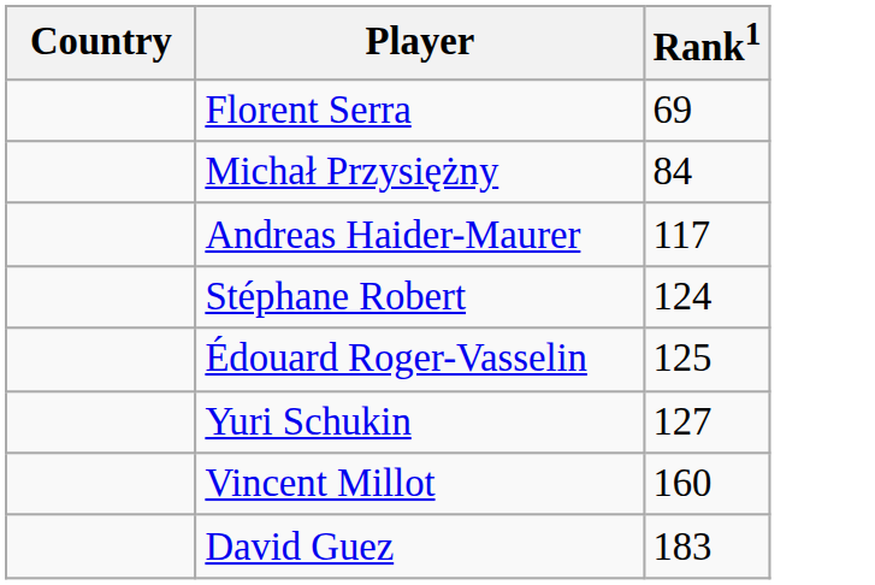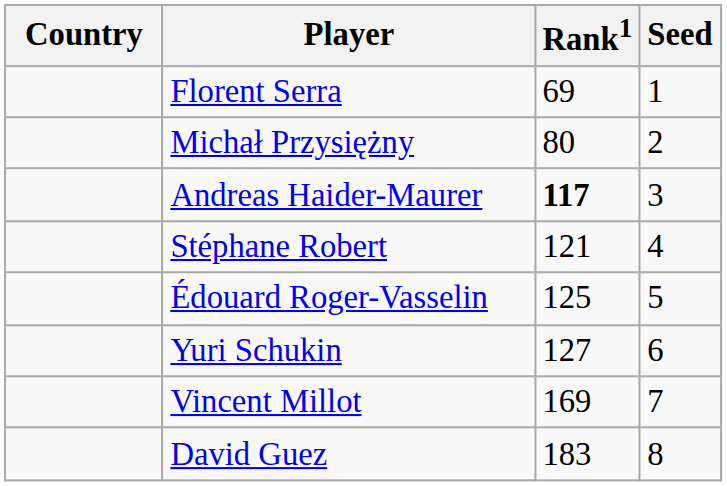+ column: Seed | 1 | 2 | 3 | 4 | 5 | 6 | 7 | 8
Michał Przysiężny | Rank1: 84 -> 80
Andreas Haider-Maurer | Rank1: normal -> bold
Stéphane Robert | Rank1: 124 -> 121
Vincent Millot | Rank1: 160 -> 169
